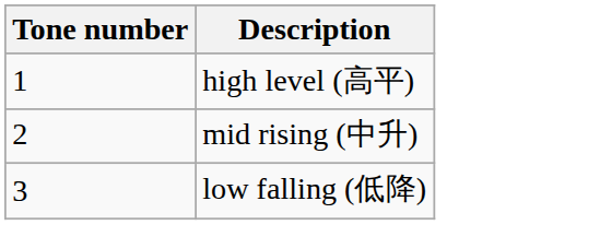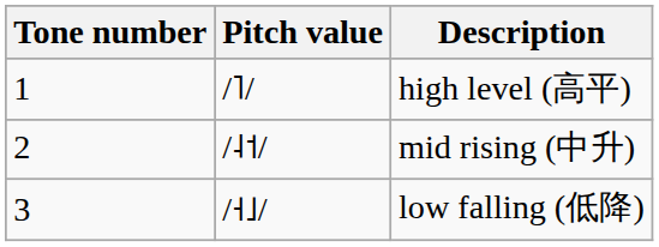+ column: Pitch value | /˥/ | /˨˦/ | /˧˩/
